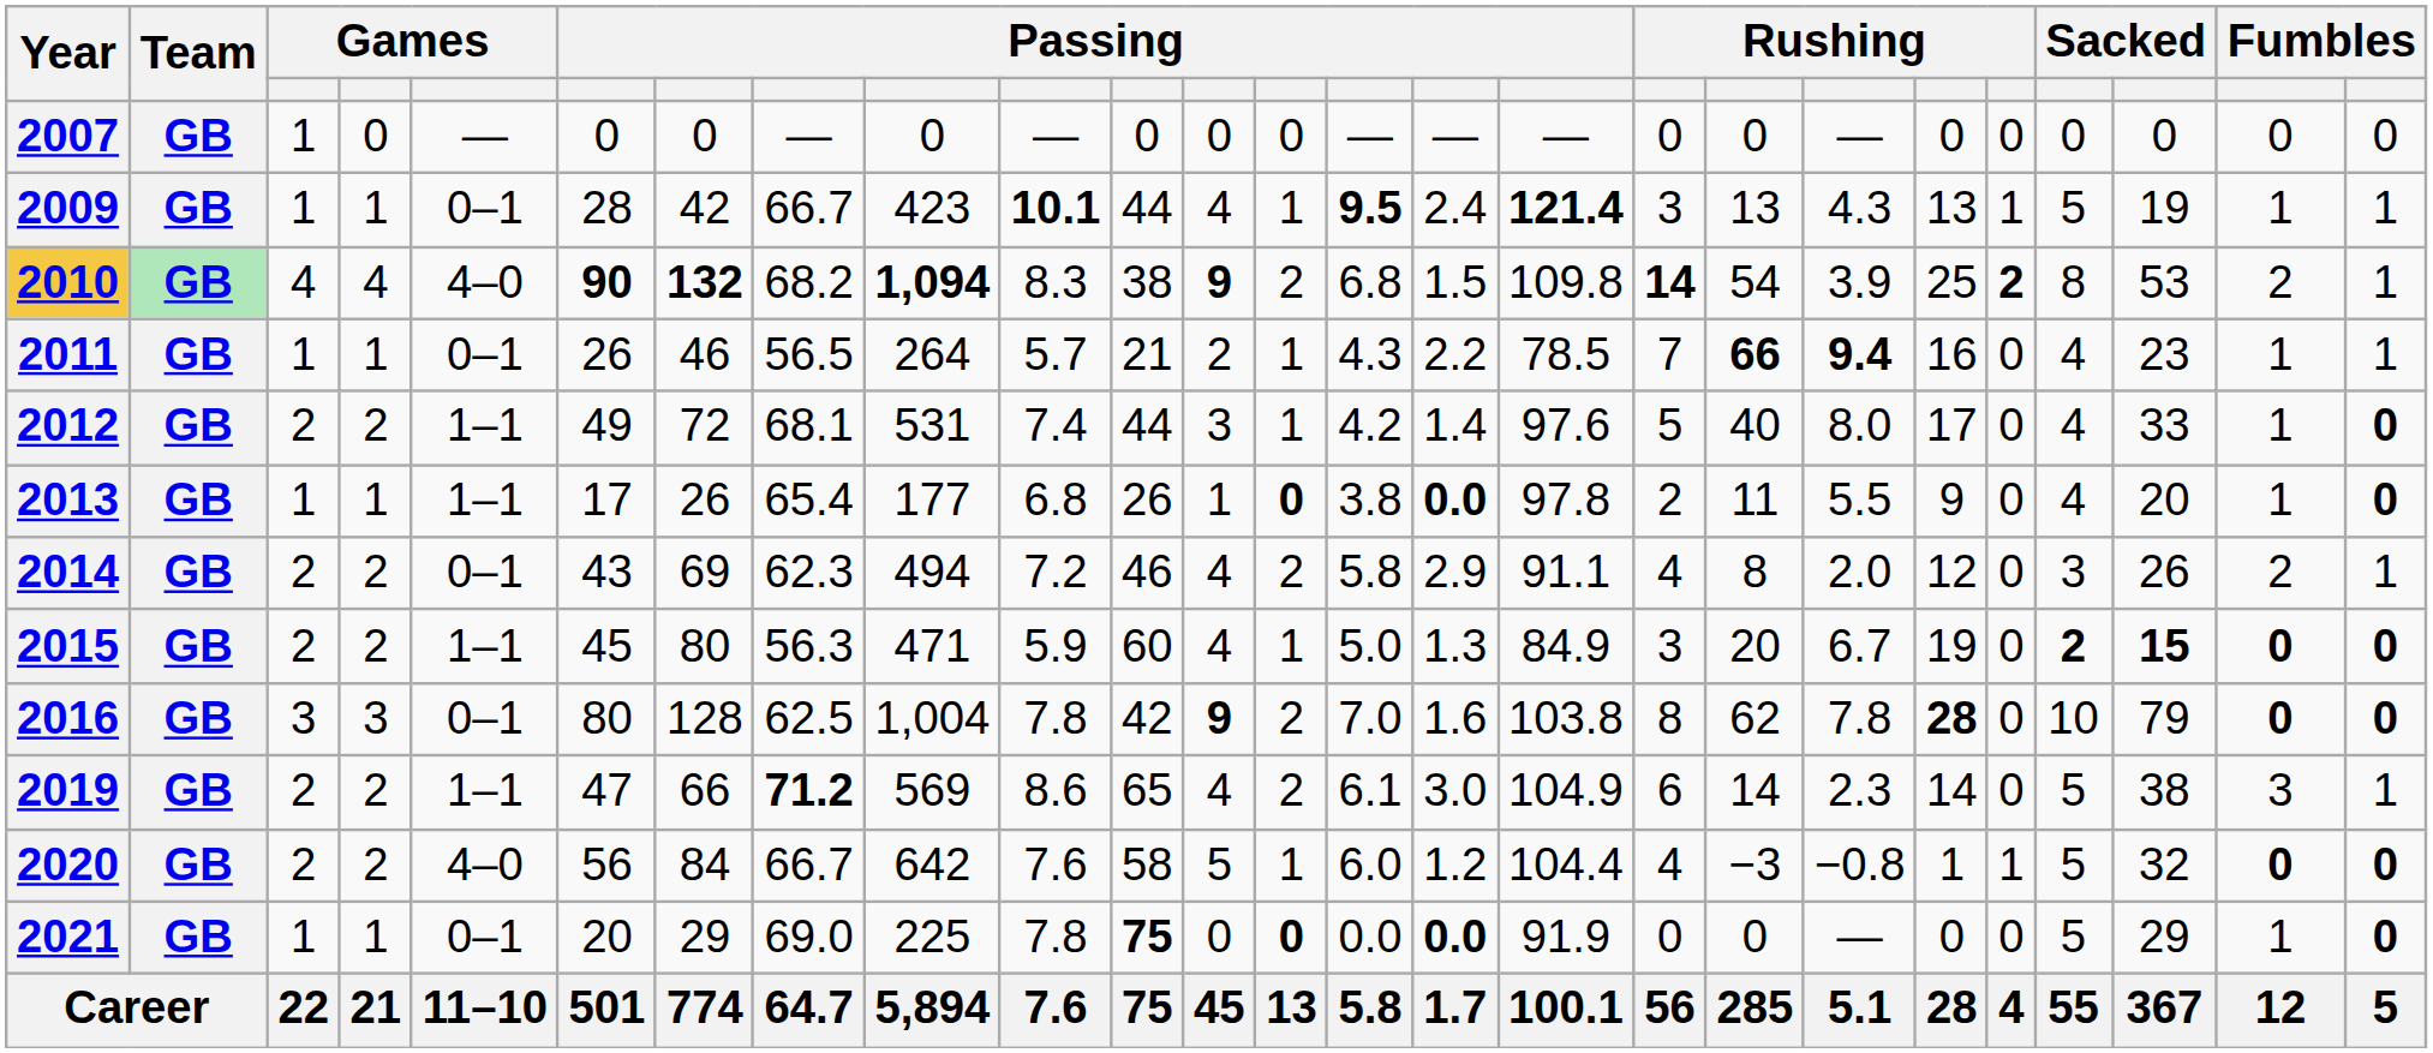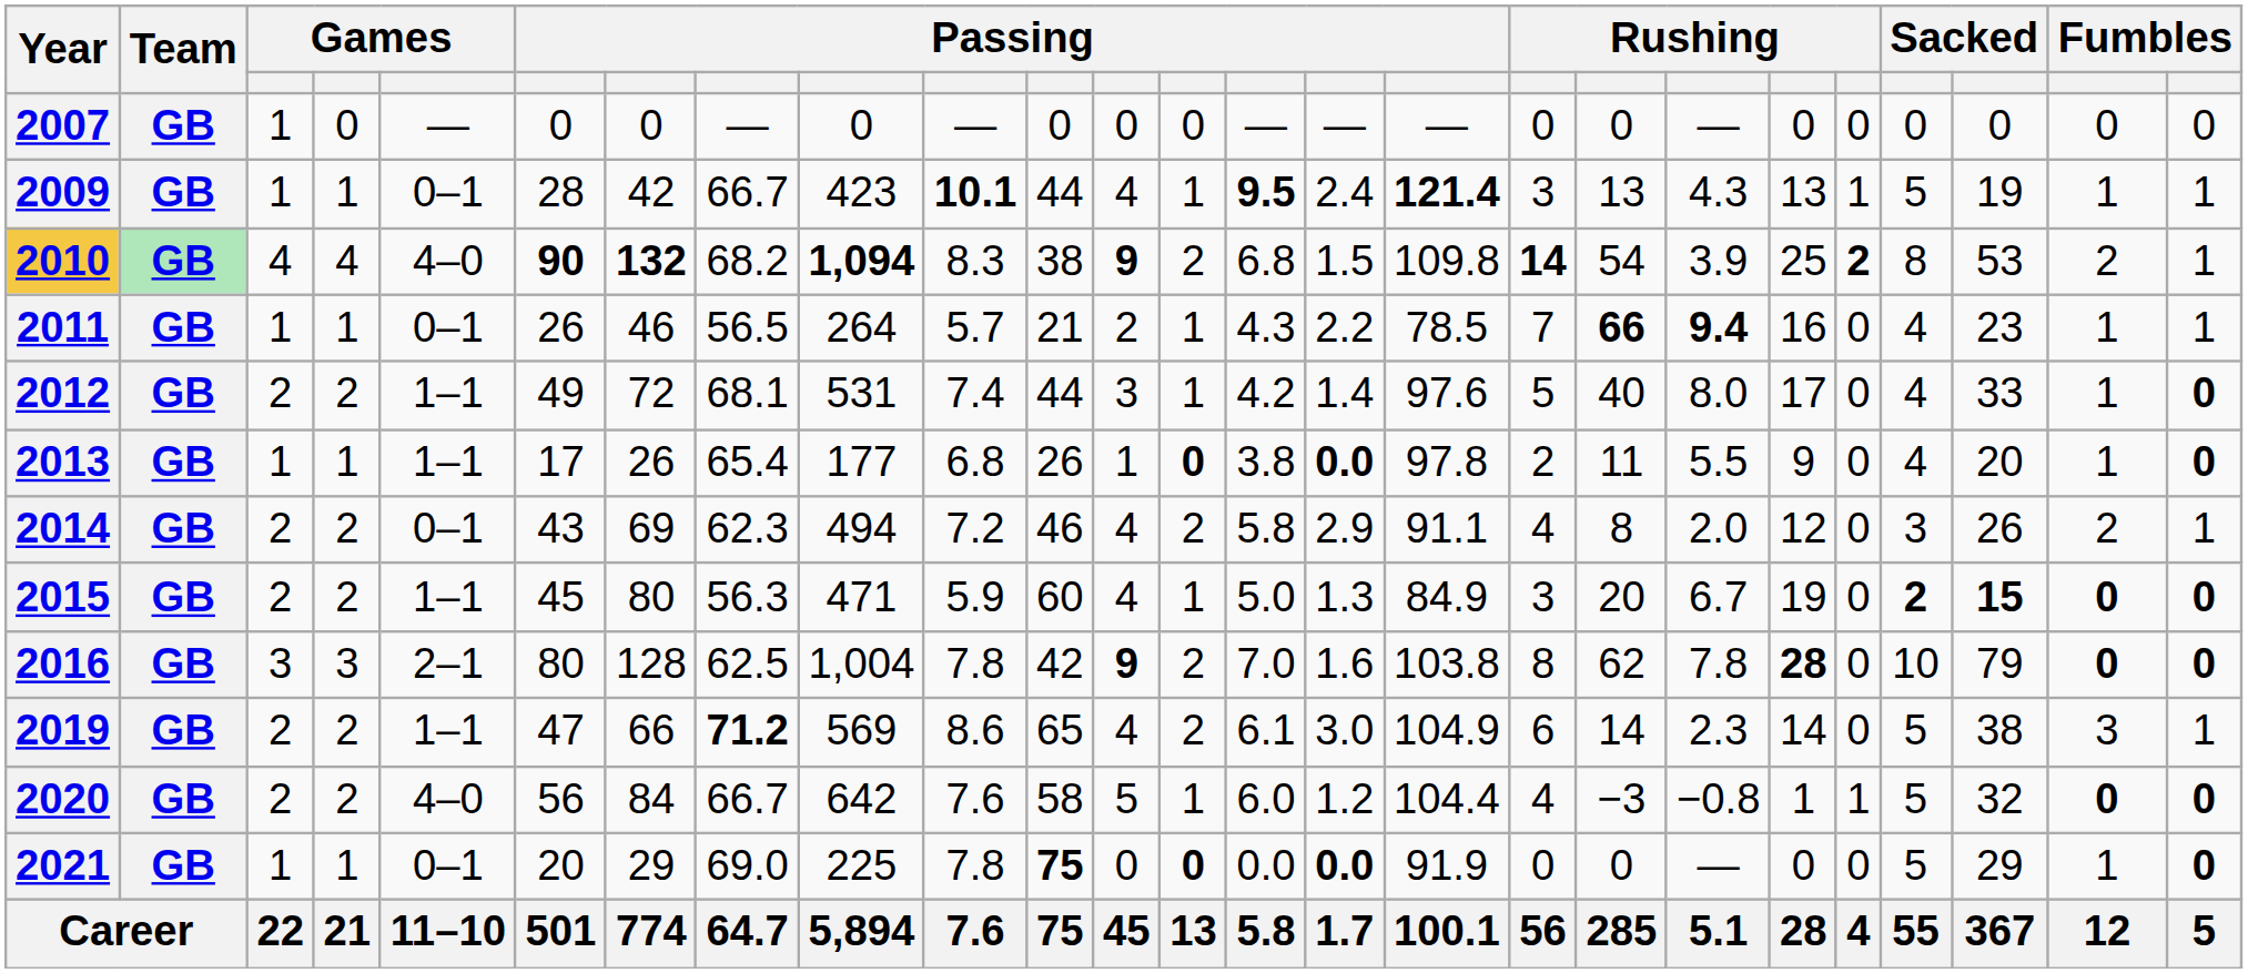2016 | column 5: 0–1 -> 2–1
